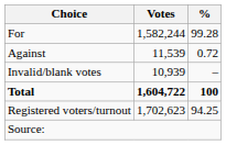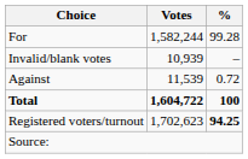rows swapped: Against <-> Invalid/blank votes
Registered voters/turnout | %: normal -> bold
